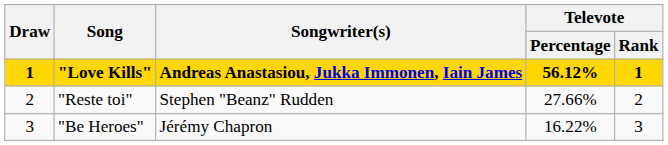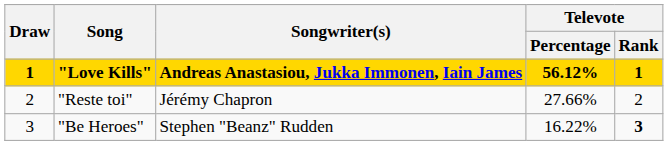"Reste toi" | Songwriter(s): Stephen "Beanz" Rudden -> Jérémy Chapron
"Be Heroes" | Songwriter(s): Jérémy Chapron -> Stephen "Beanz" Rudden
"Be Heroes" | Televote / Rank: normal -> bold
